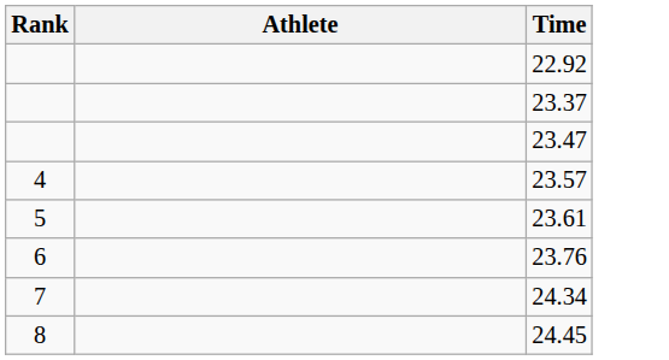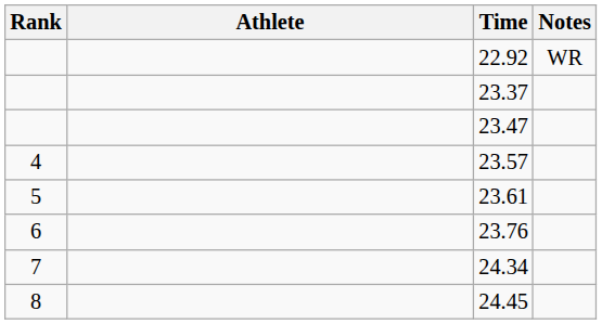+ column: Notes | WR
